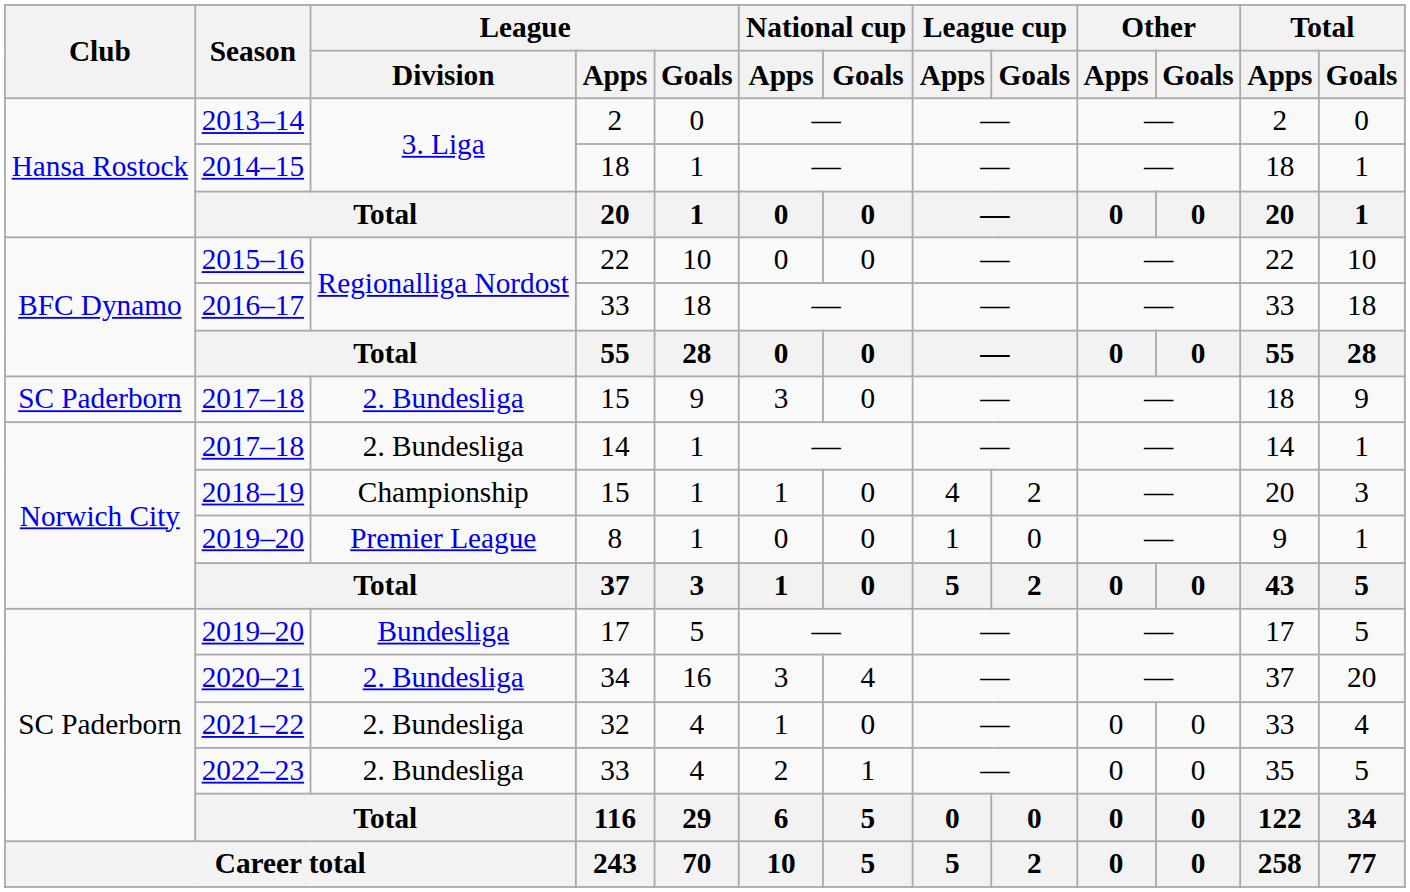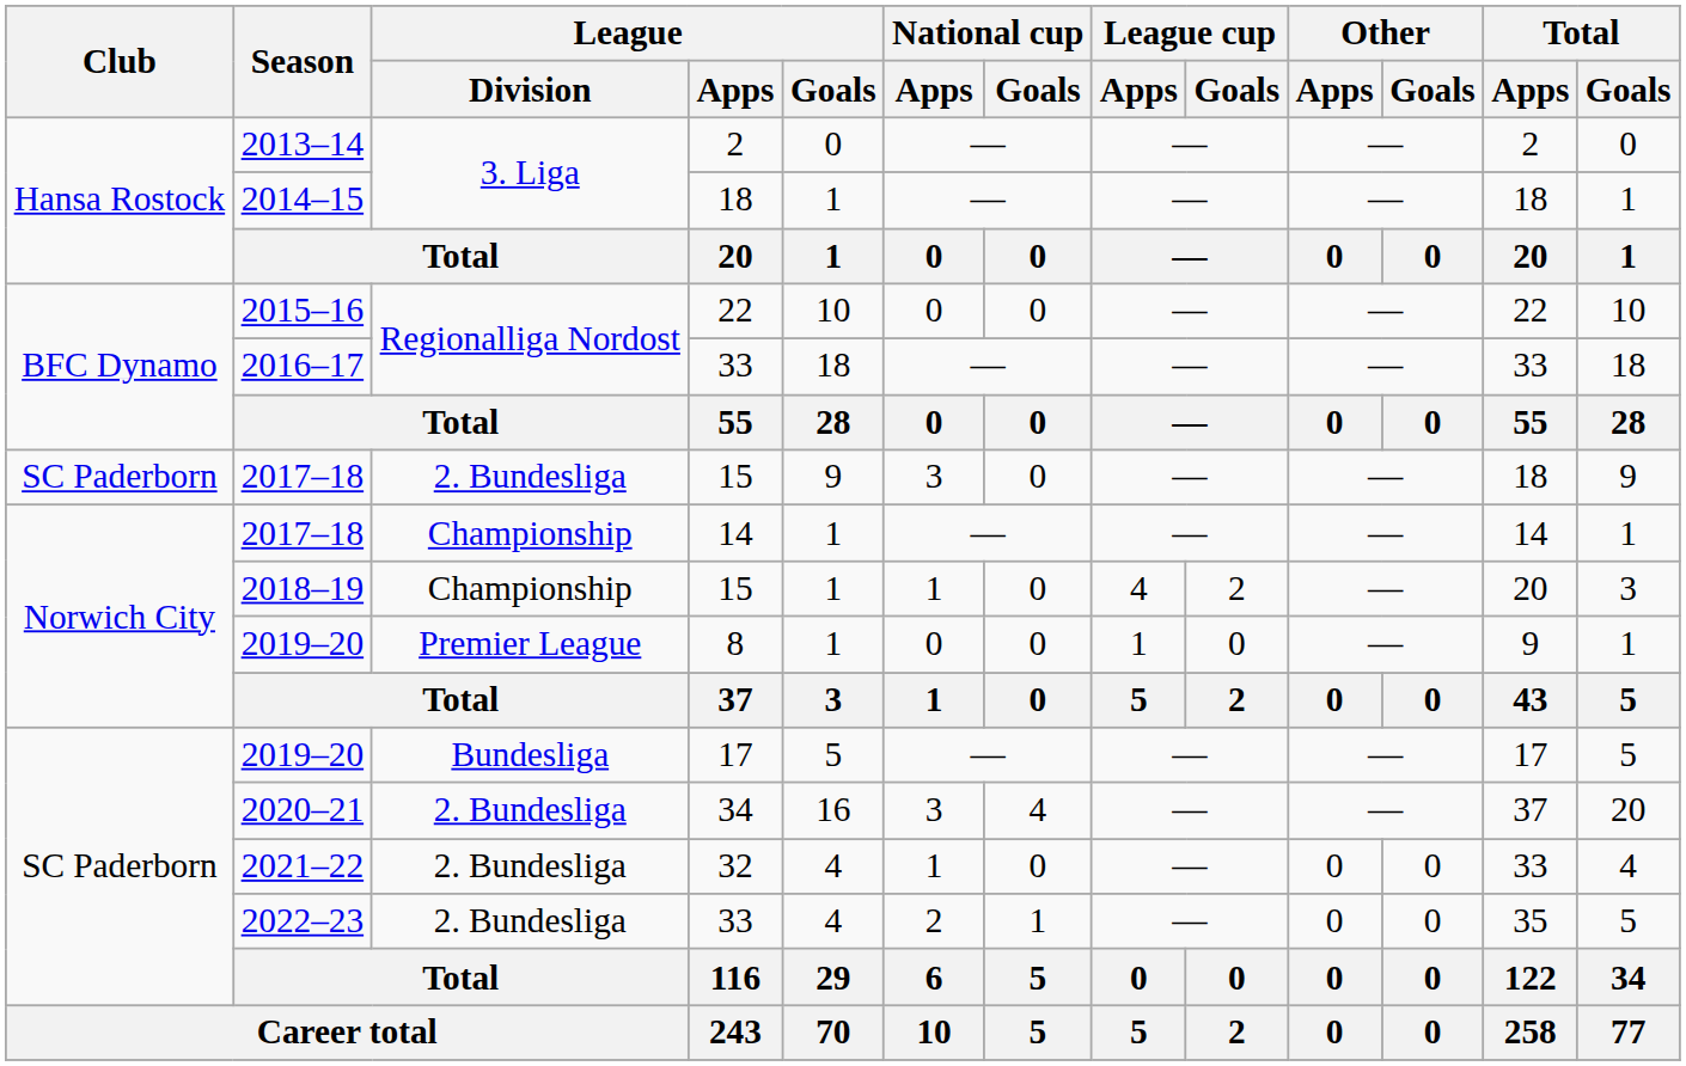2017–18 / 14 | League / Division: 2. Bundesliga -> Championship
